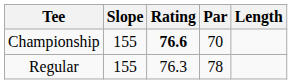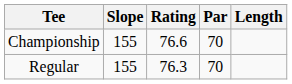Championship | Rating: bold -> normal
Regular | Par: 78 -> 70
